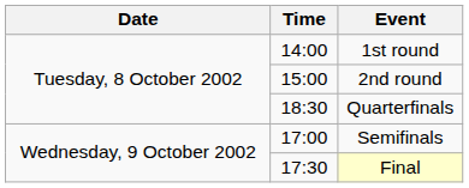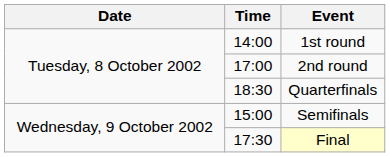2nd round | Time: 15:00 -> 17:00
Semifinals | Time: 17:00 -> 15:00
